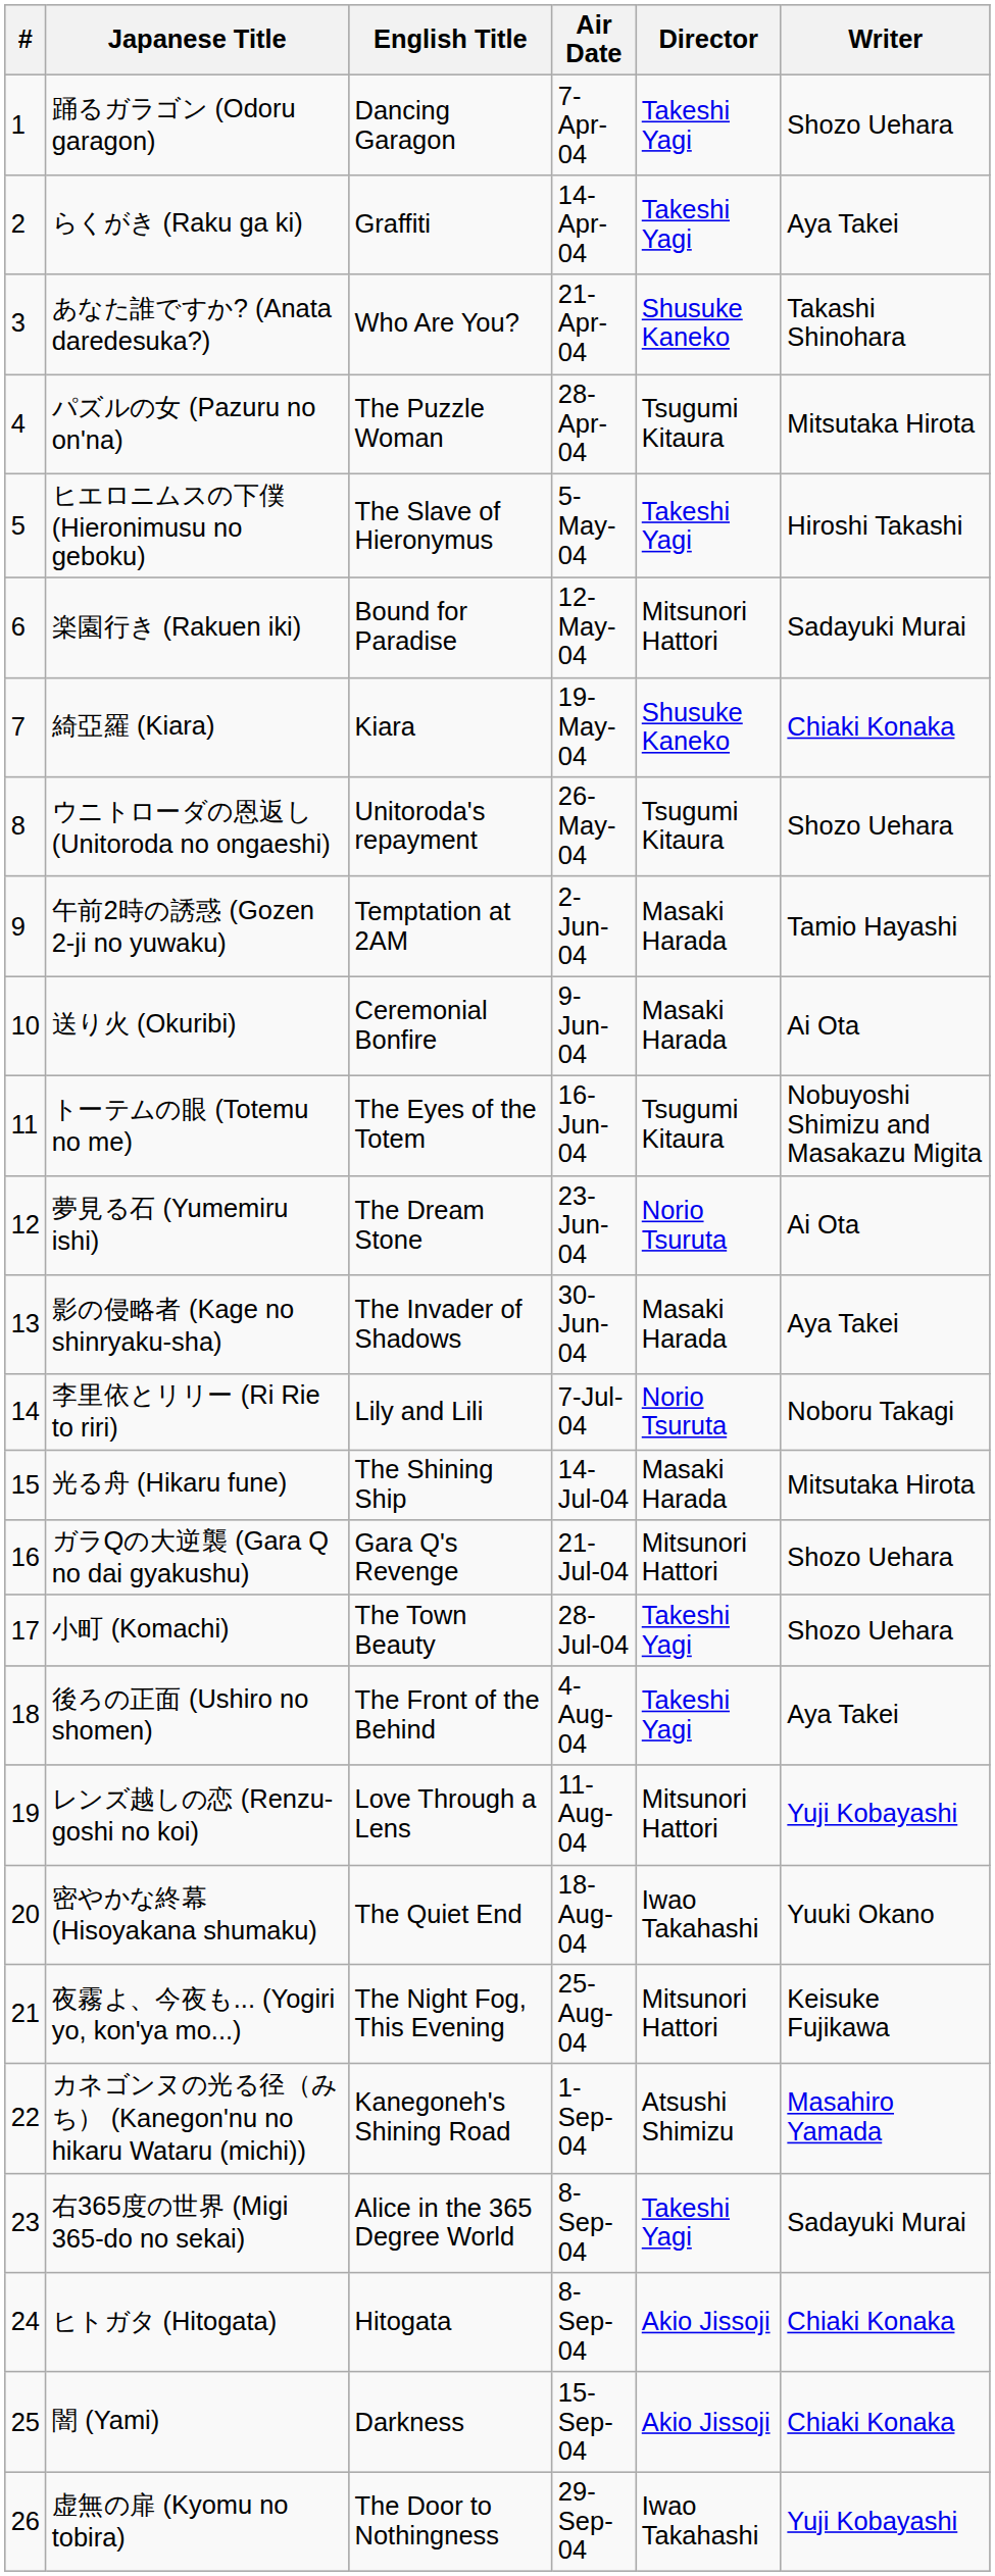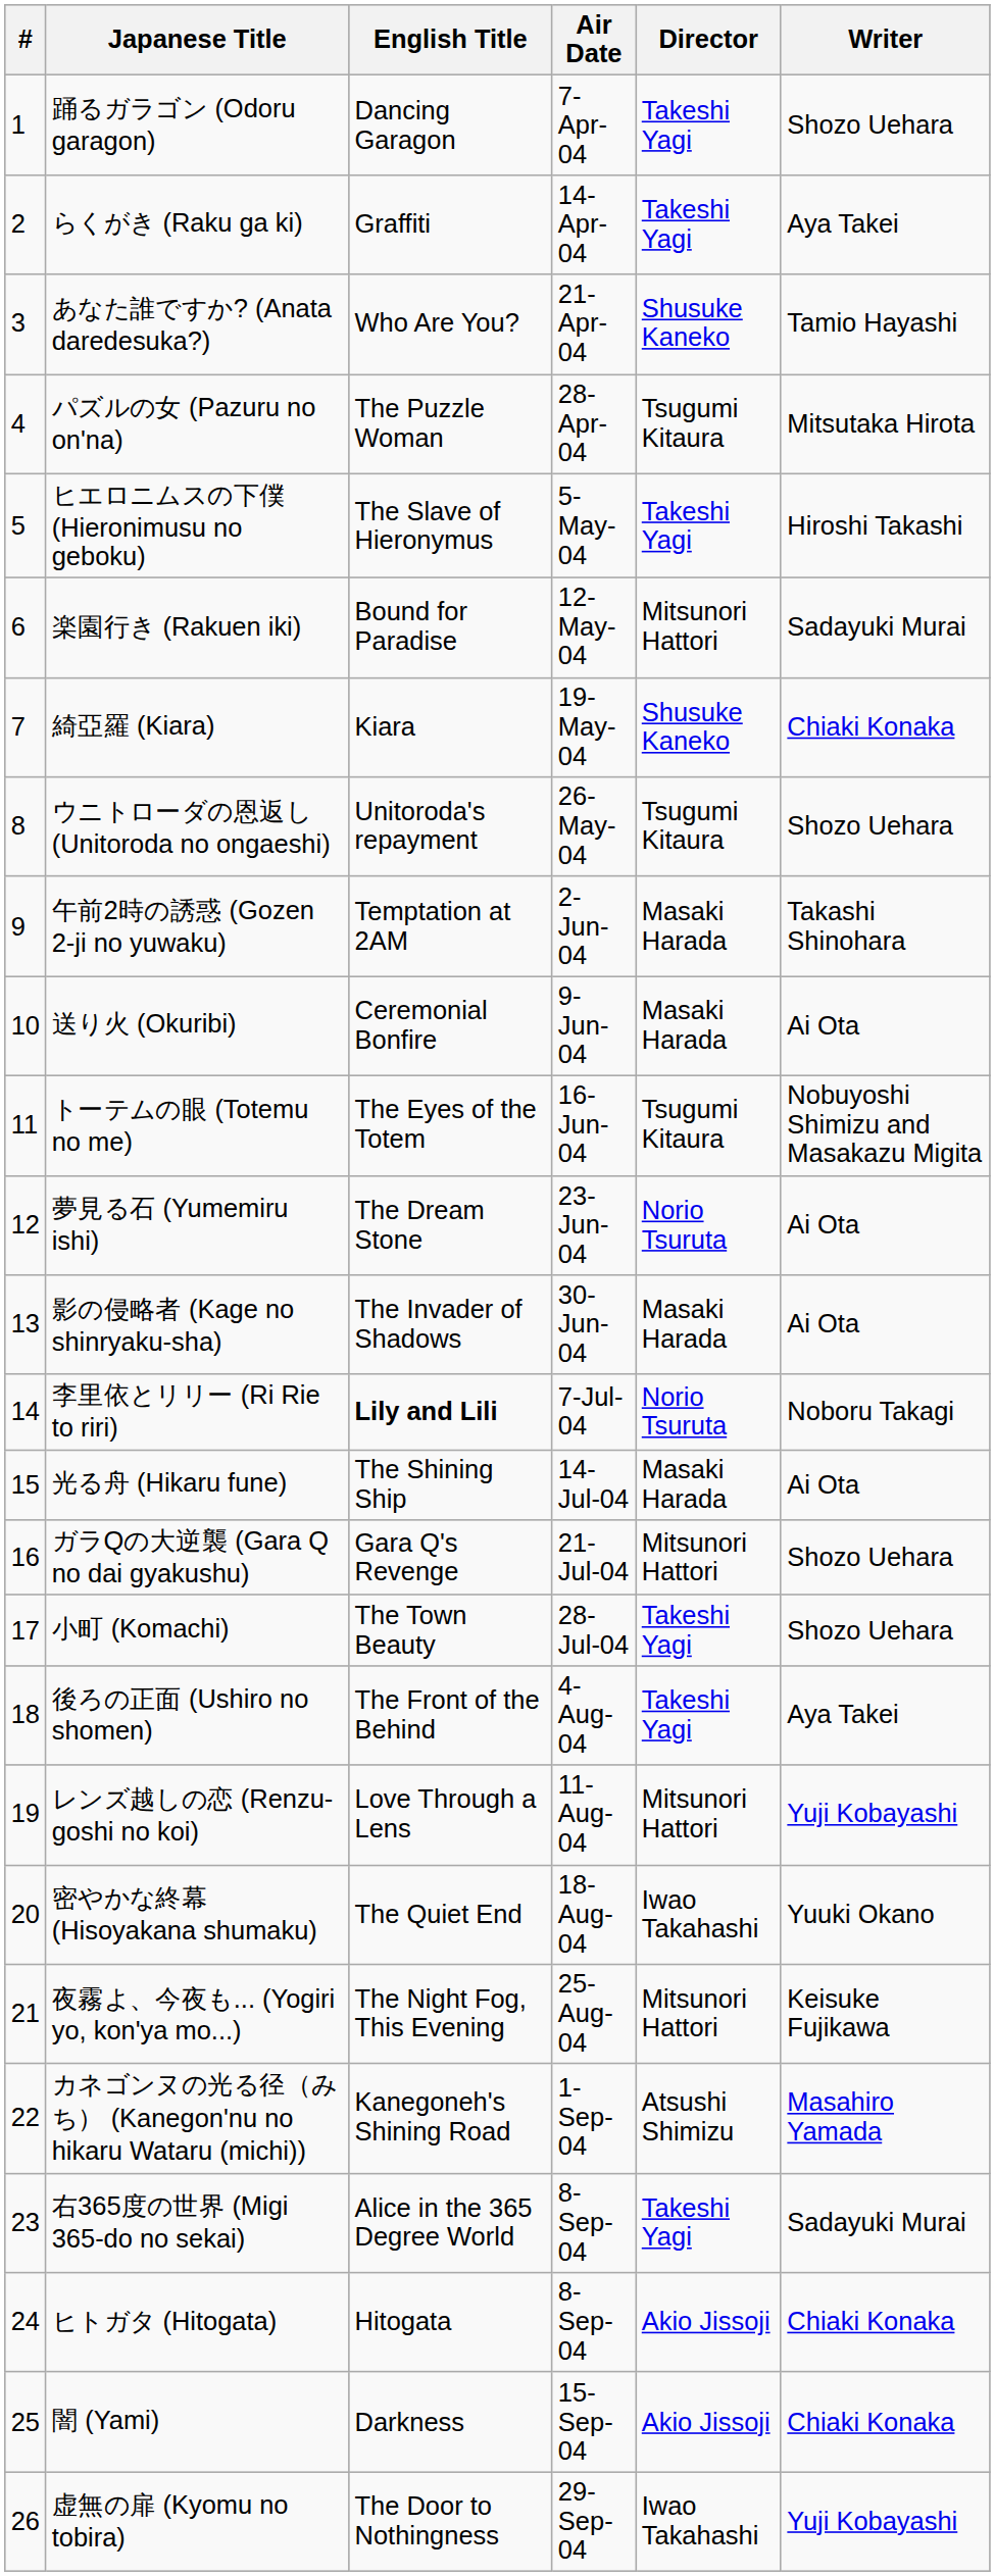あなた誰ですか? (Anata daredesuka?) | Writer: Takashi Shinohara -> Tamio Hayashi
午前2時の誘惑 (Gozen 2-ji no yuwaku) | Writer: Tamio Hayashi -> Takashi Shinohara
影の侵略者 (Kage no shinryaku-sha) | Writer: Aya Takei -> Ai Ota
李里依とリリー (Ri Rie to riri) | English Title: normal -> bold
光る舟 (Hikaru fune) | Writer: Mitsutaka Hirota -> Ai Ota
